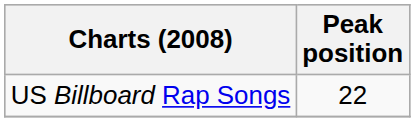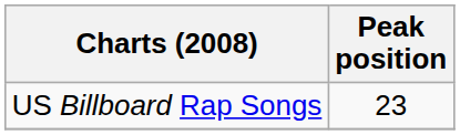US Billboard Rap Songs | Peak position: 22 -> 23
